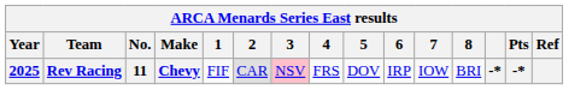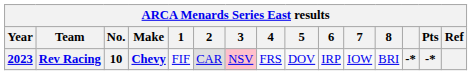Rev Racing | Year: 2025 -> 2023
Rev Racing | No.: 11 -> 10
